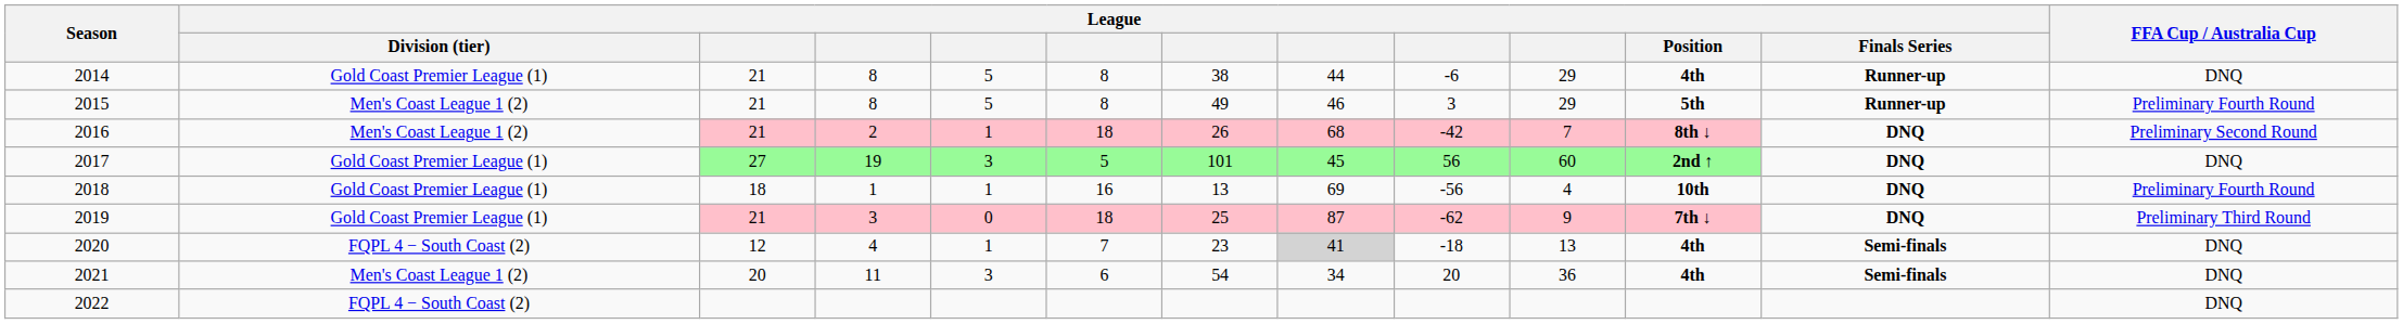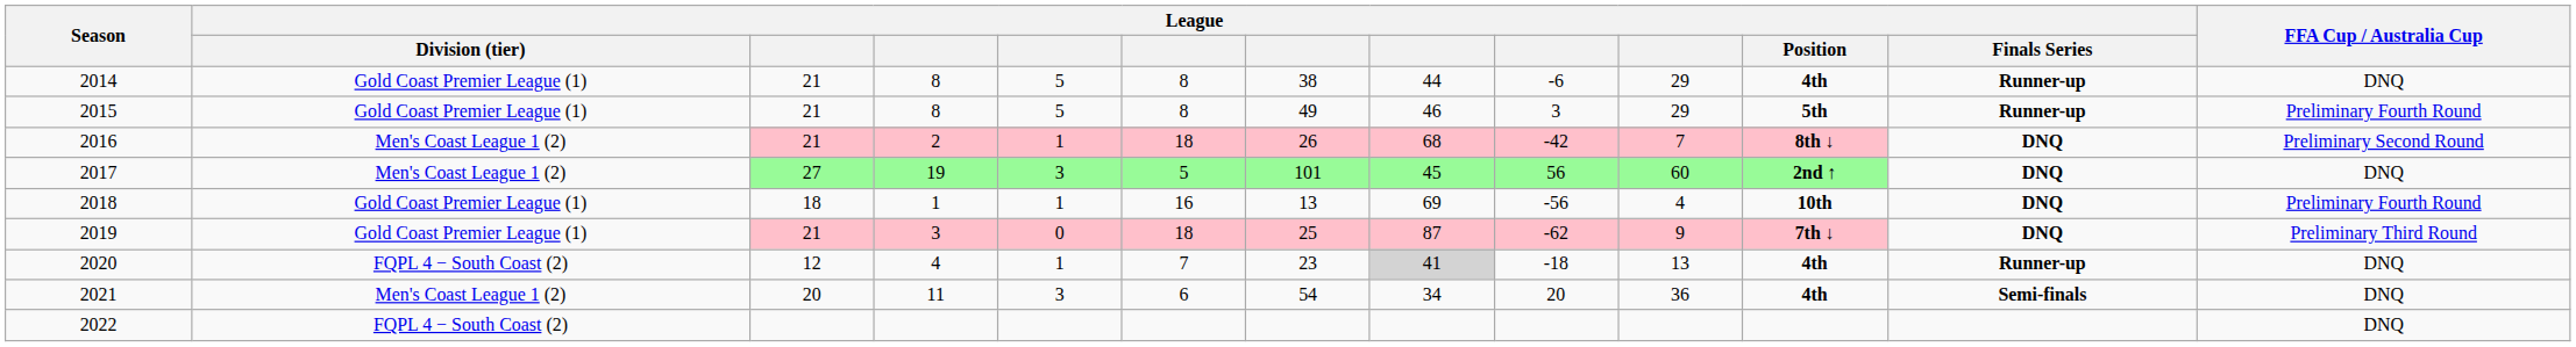2015 | League / Division (tier): Men's Coast League 1 (2) -> Gold Coast Premier League (1)
2017 | League / Division (tier): Gold Coast Premier League (1) -> Men's Coast League 1 (2)
2020 | League / Finals Series: Semi-finals -> Runner-up
